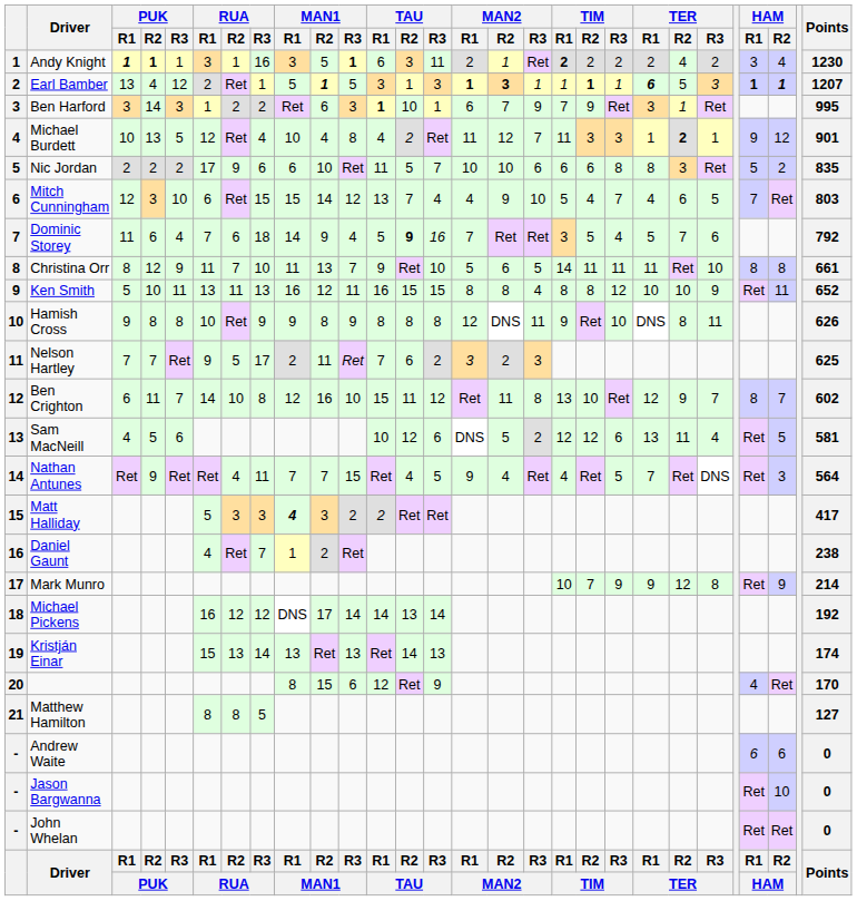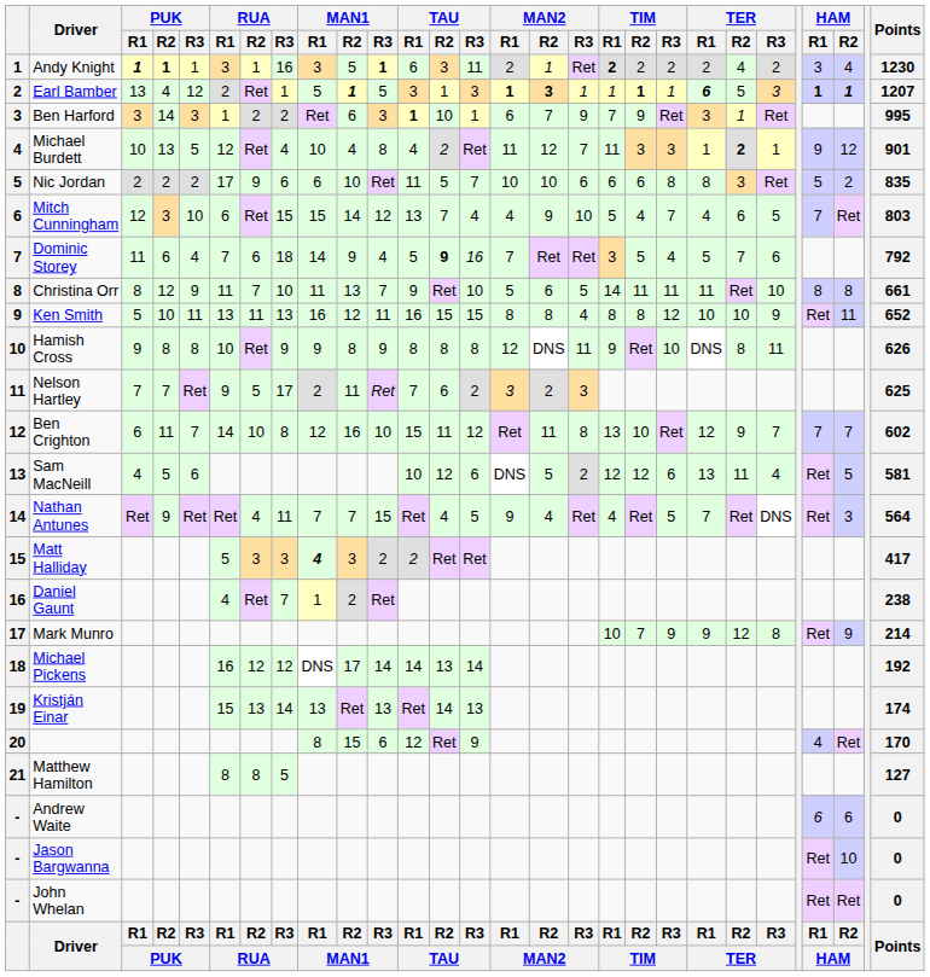Ben Crighton | HAM / R1: 8 -> 7
